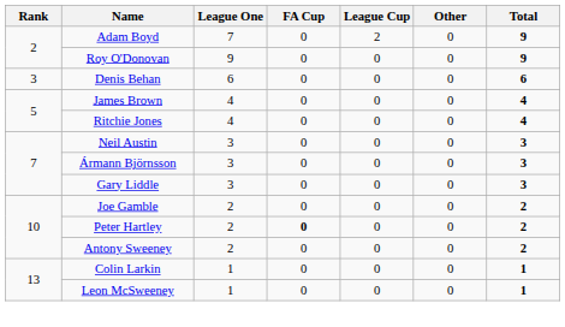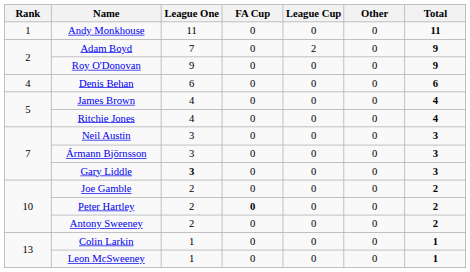+ row: 1 | Andy Monkhouse | 11 | 0 | 0 | 0 | 11
Denis Behan | Rank: 3 -> 4
Gary Liddle | League One: normal -> bold
